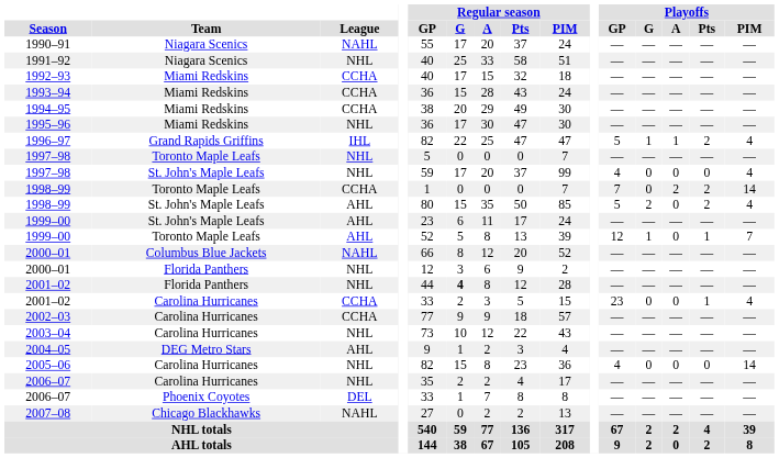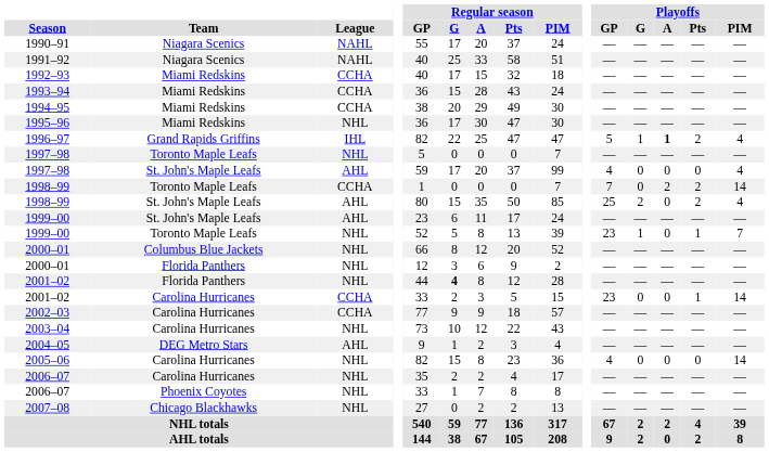1991–92 | League: NHL -> NAHL
1996–97 | Playoffs / A: normal -> bold
1997–98 / St. John's Maple Leafs | League: NHL -> AHL
1998–99 / St. John's Maple Leafs | Playoffs / GP: 5 -> 25
1999–00 / Toronto Maple Leafs | League: AHL -> NHL
1999–00 / Toronto Maple Leafs | Playoffs / GP: 12 -> 23
2000–01 / Columbus Blue Jackets | League: NAHL -> NHL
2001–02 / Carolina Hurricanes | Playoffs / PIM: 4 -> 14
2006–07 / Phoenix Coyotes | League: DEL -> NHL
2007–08 | League: NAHL -> NHL
